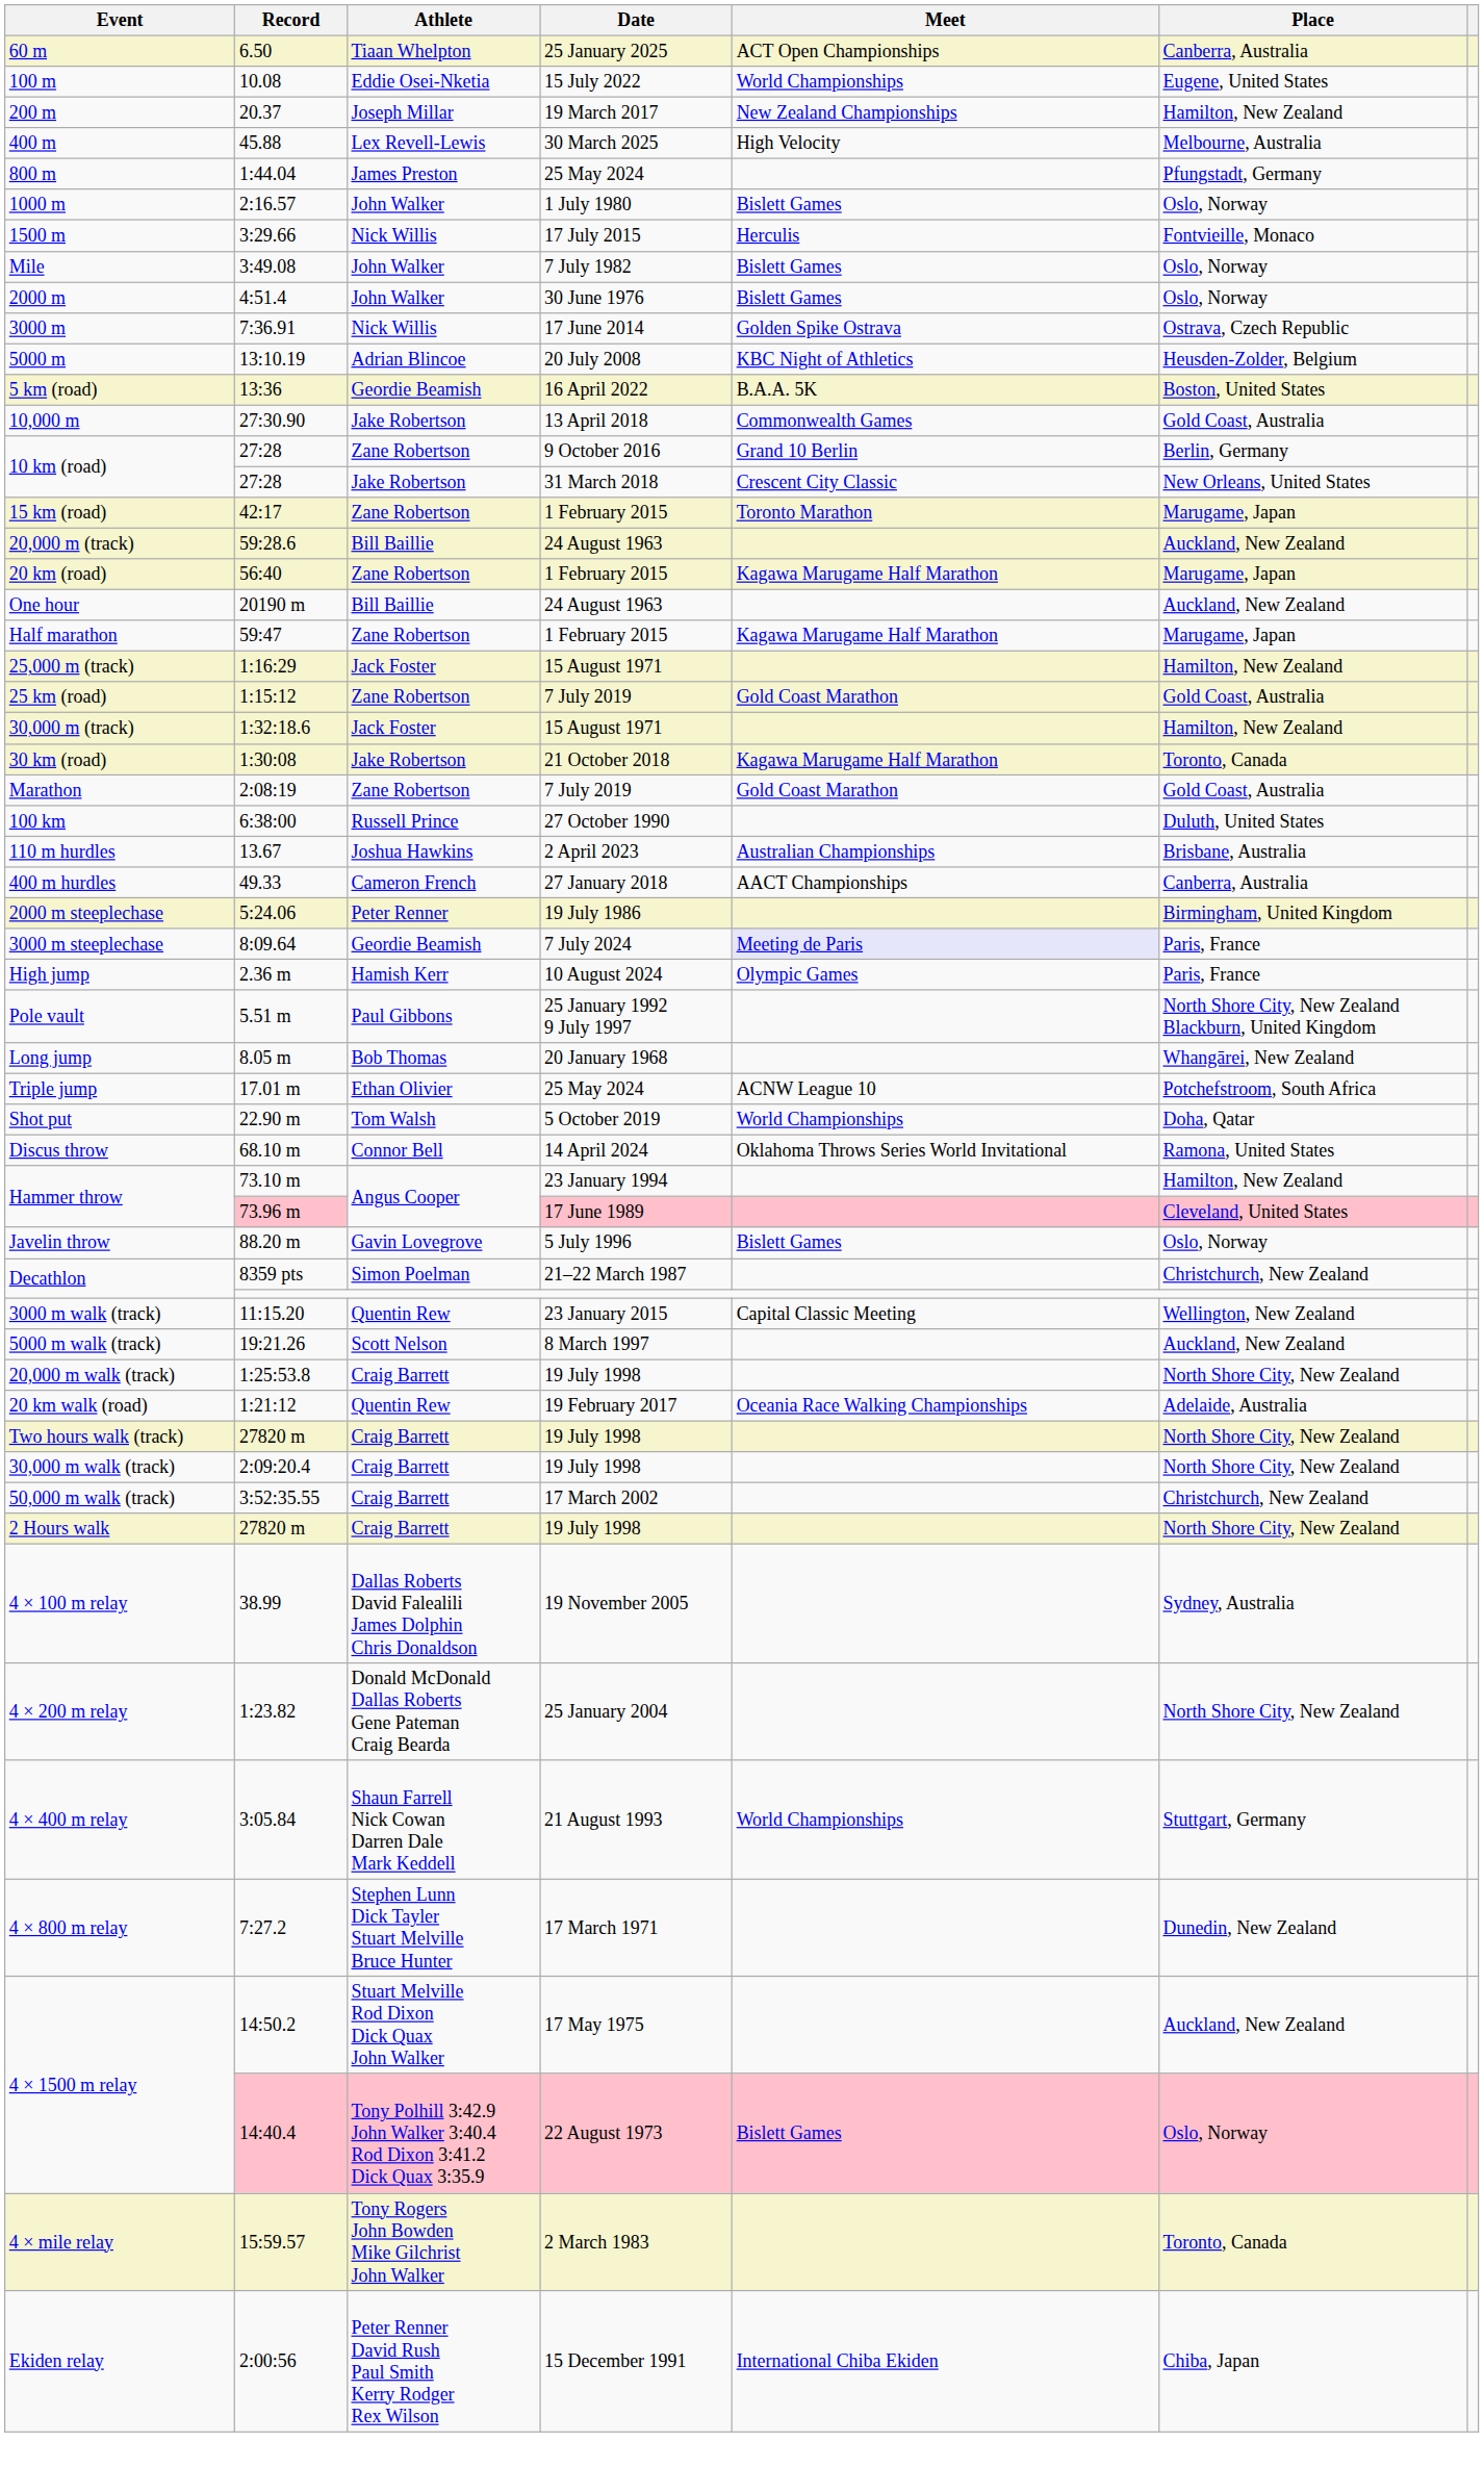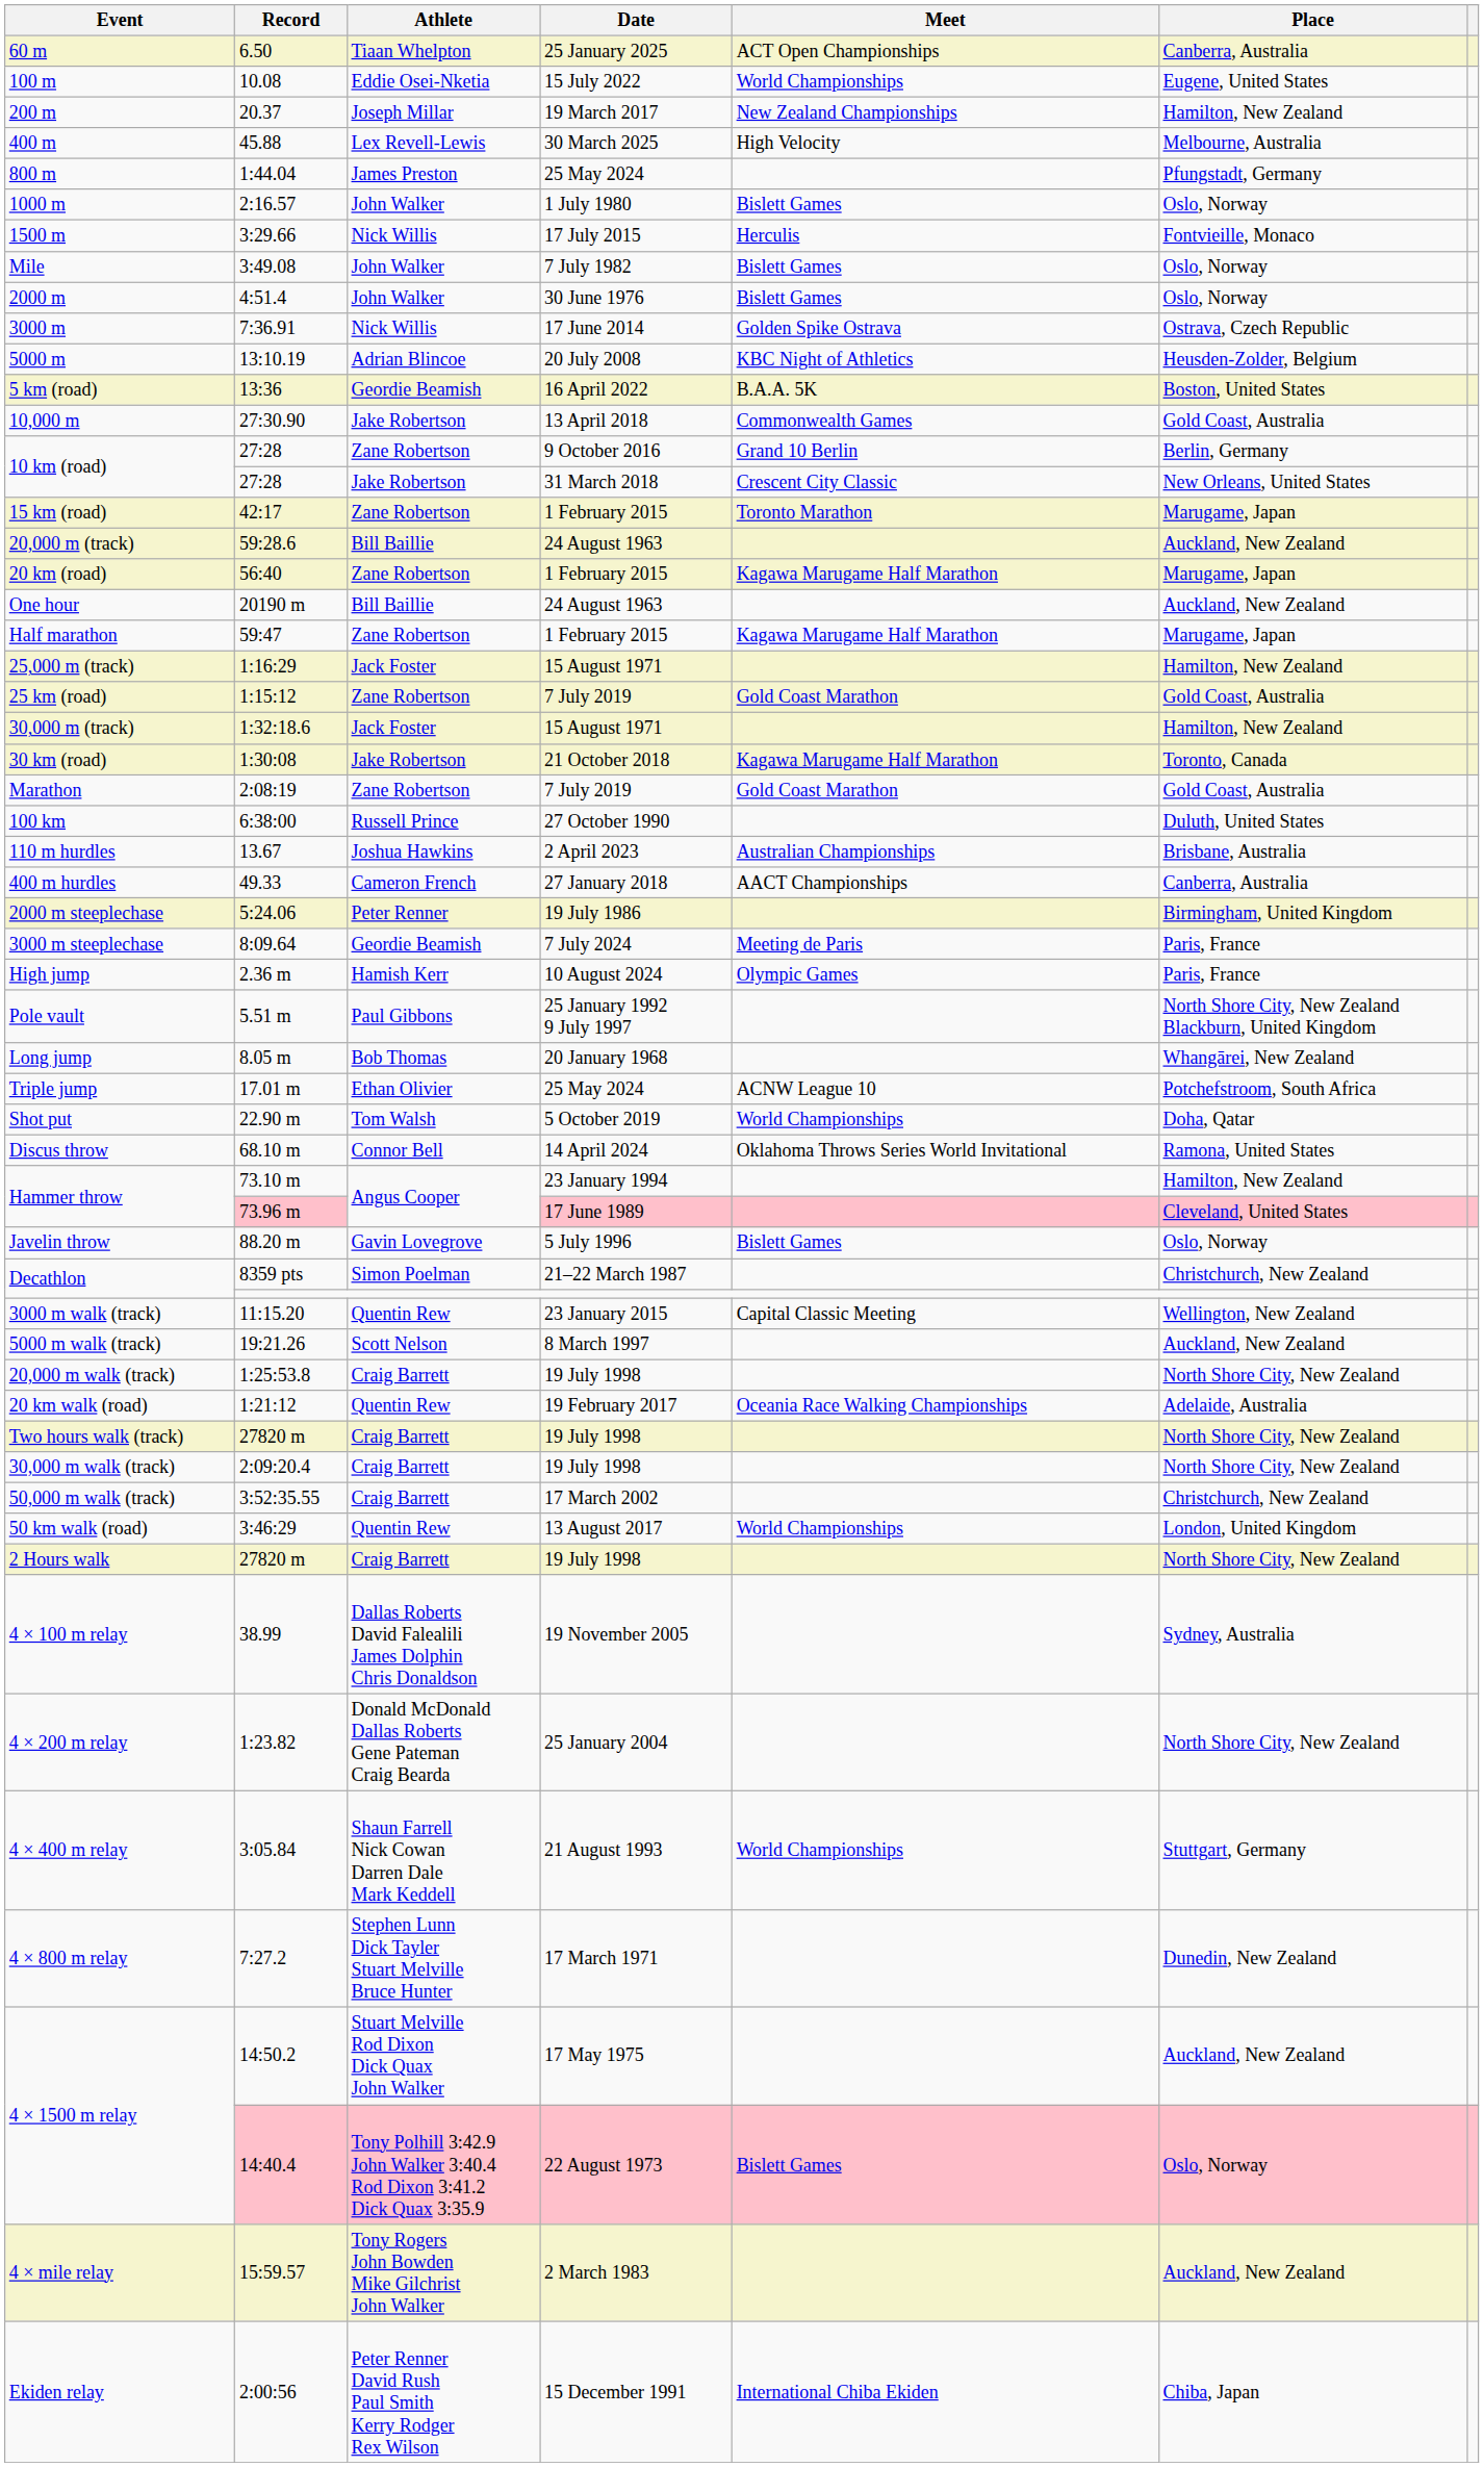3000 m steeplechase | Meet: lavender background -> no background
+ row: 50 km walk (road) | 3:46:29 | Quentin Rew | 13 August 2017 | World Championships | London, United Kingdom
4 × mile relay | Place: Toronto, Canada -> Auckland, New Zealand
